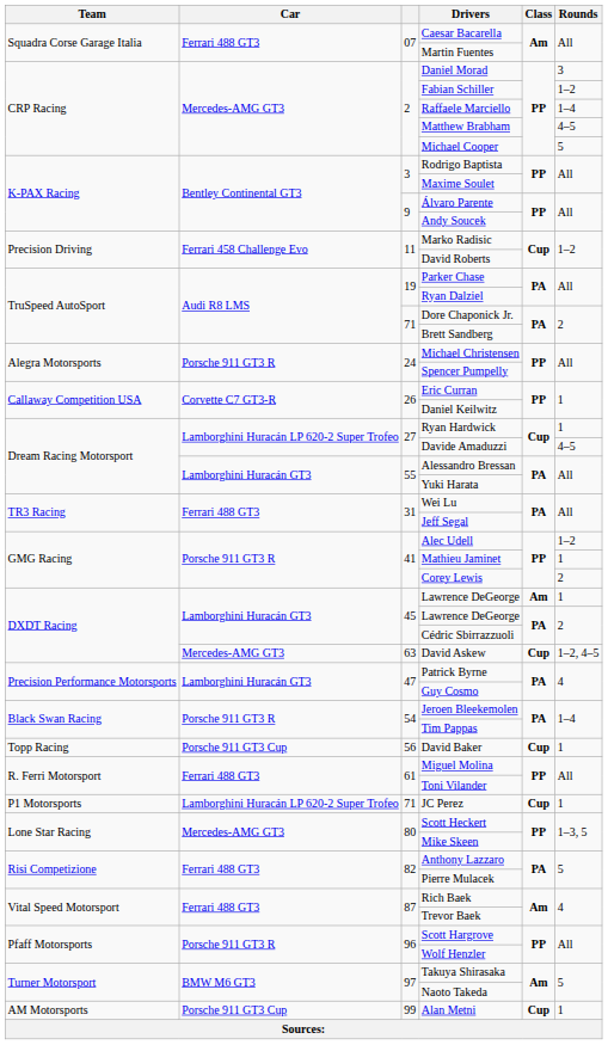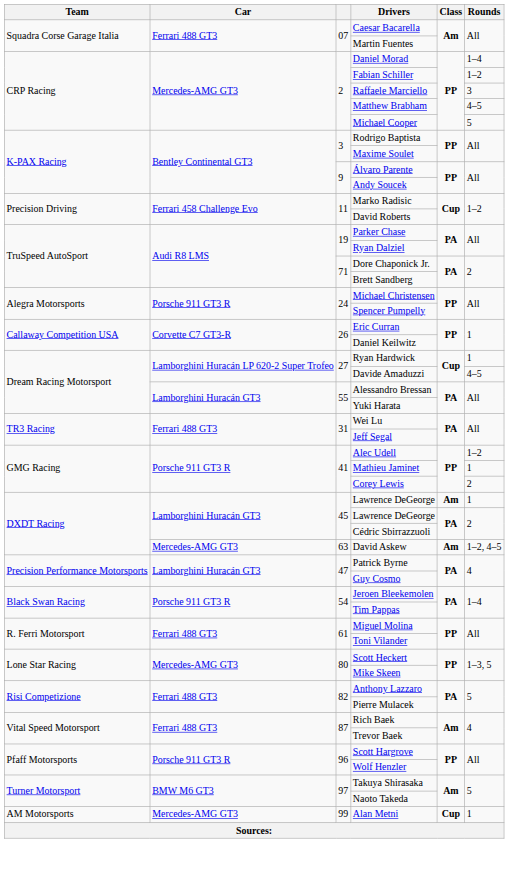Daniel Morad | Rounds: 3 -> 1–4
Raffaele Marciello | Rounds: 1–4 -> 3
David Askew | Class: Cup -> Am
- row: Topp Racing | Porsche 911 GT3 Cup | 56 | David Baker | Cup | 1
- row: P1 Motorsports | Lamborghini Huracán LP 620-2 Super Trofeo | 71 | JC Perez | Cup | 1
Alan Metni | Car: Porsche 911 GT3 Cup -> Mercedes-AMG GT3
